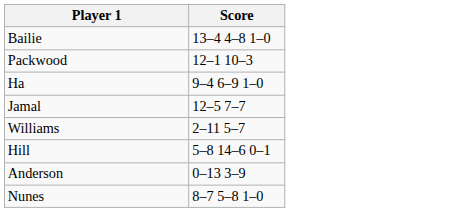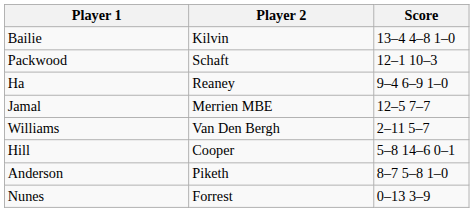+ column: Player 2 | Kilvin | Schaft | Reaney | Merrien MBE | Van Den Bergh | Cooper | Piketh | Forrest
Anderson | Score: 0–13 3–9 -> 8–7 5–8 1–0
Nunes | Score: 8–7 5–8 1–0 -> 0–13 3–9
